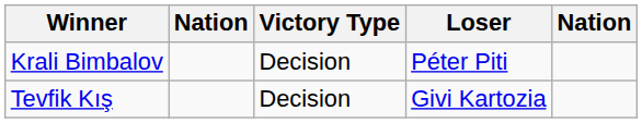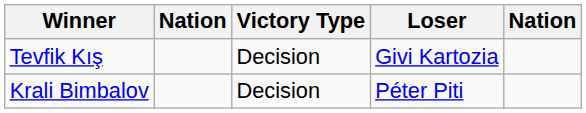rows swapped: Krali Bimbalov <-> Tevfik Kış
